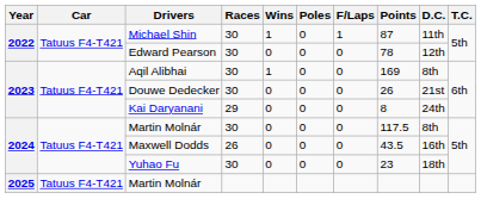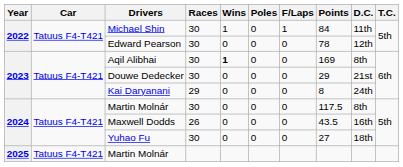Michael Shin | Points: 87 -> 84
Aqil Alibhai | Wins: normal -> bold
Douwe Dedecker | Points: 26 -> 29
Yuhao Fu | Points: 23 -> 27
